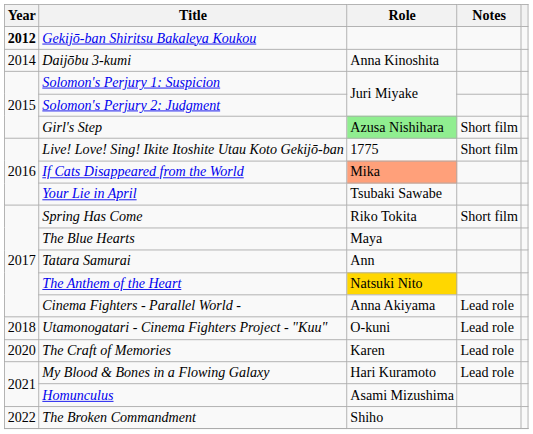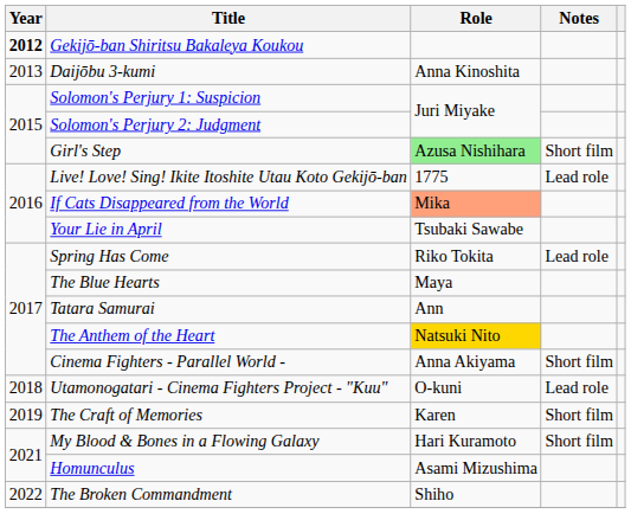Daijōbu 3-kumi | Year: 2014 -> 2013
Live! Love! Sing! Ikite Itoshite Utau Koto Gekijō-ban | Notes: Short film -> Lead role
Spring Has Come | Notes: Short film -> Lead role
Cinema Fighters - Parallel World - | Notes: Lead role -> Short film
The Craft of Memories | Year: 2020 -> 2019
The Craft of Memories | Notes: Lead role -> Short film
My Blood & Bones in a Flowing Galaxy | Notes: Lead role -> Short film
